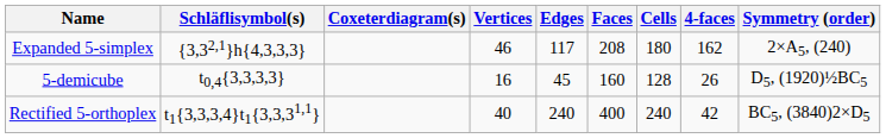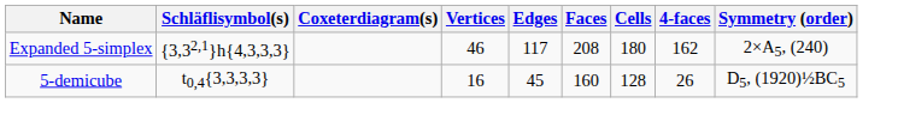- row: Rectified 5-orthoplex | t1{3,3,3,4}t1{3,3,31,1} | 40 | 240 | 400 | 240 | 42 | BC5, (3840)2×D5
